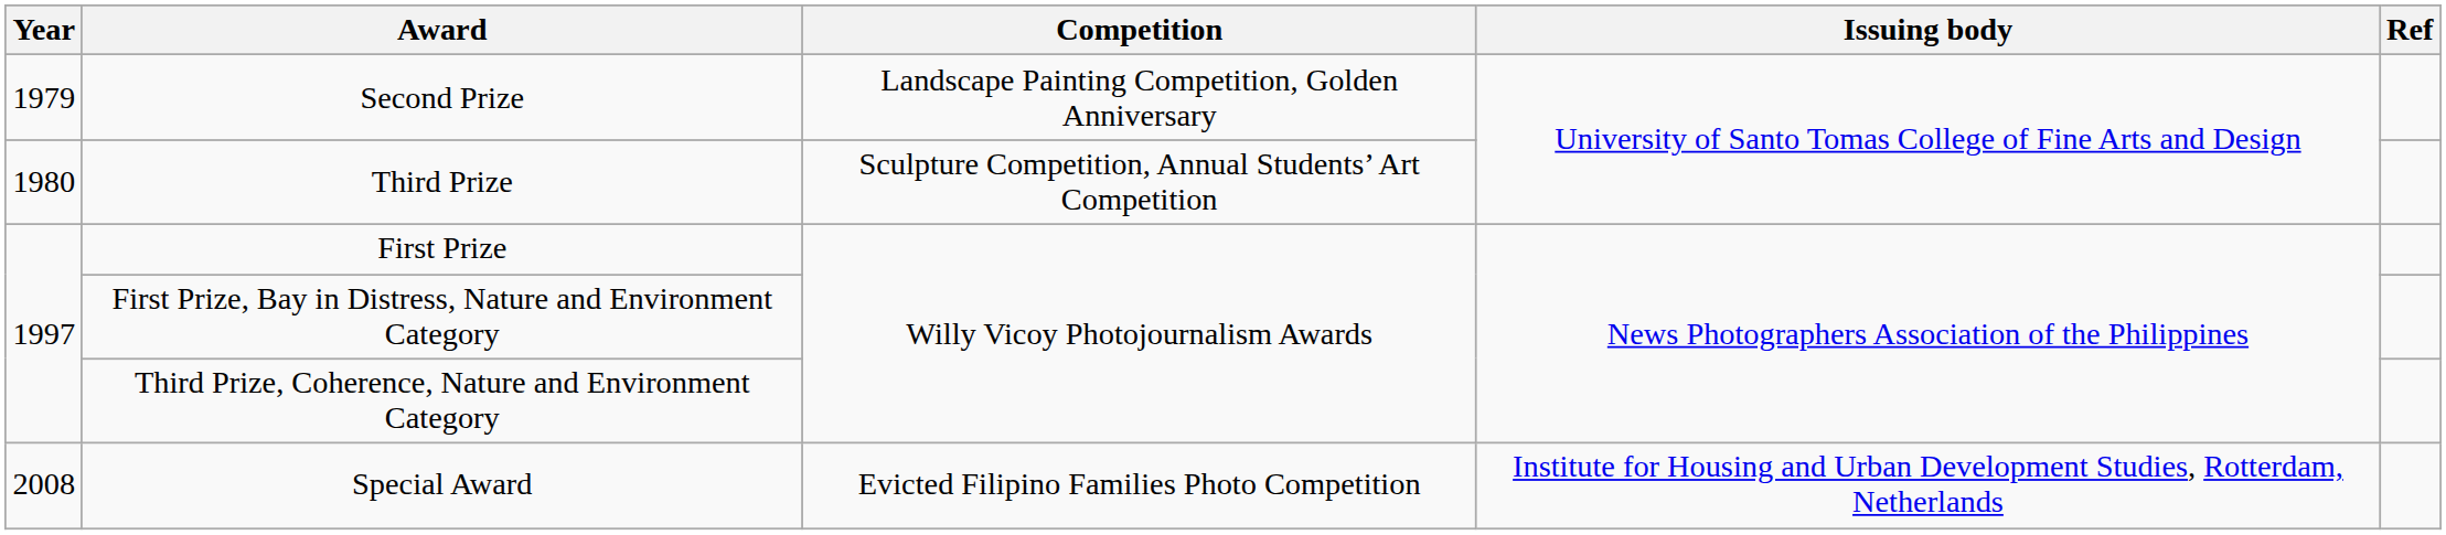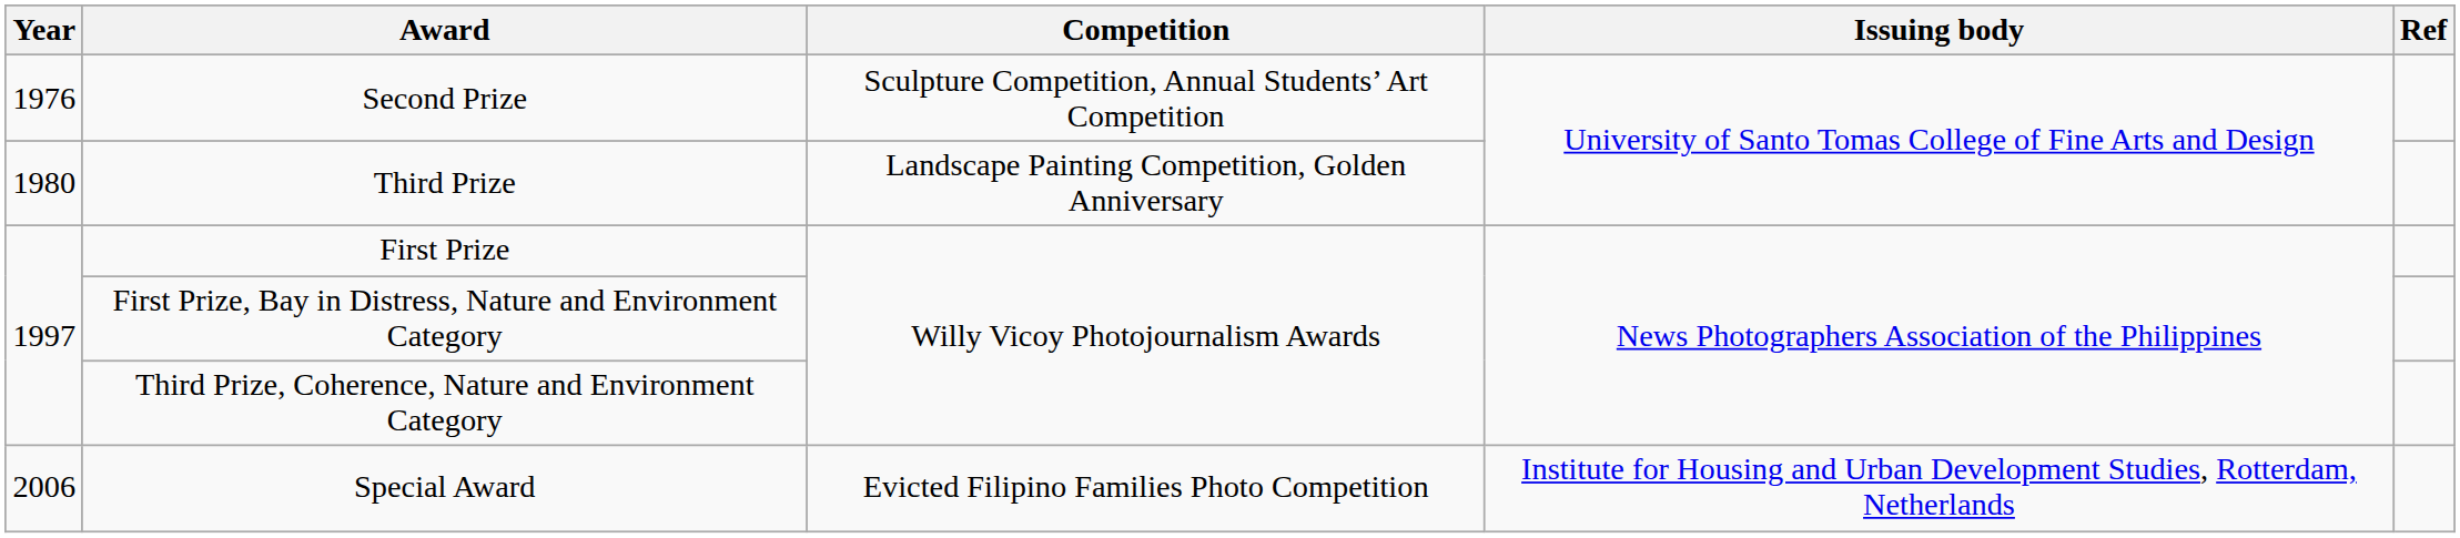Second Prize | Year: 1979 -> 1976
Second Prize | Competition: Landscape Painting Competition, Golden Anniversary -> Sculpture Competition, Annual Students’ Art Competition
Third Prize | Competition: Sculpture Competition, Annual Students’ Art Competition -> Landscape Painting Competition, Golden Anniversary
Special Award | Year: 2008 -> 2006
